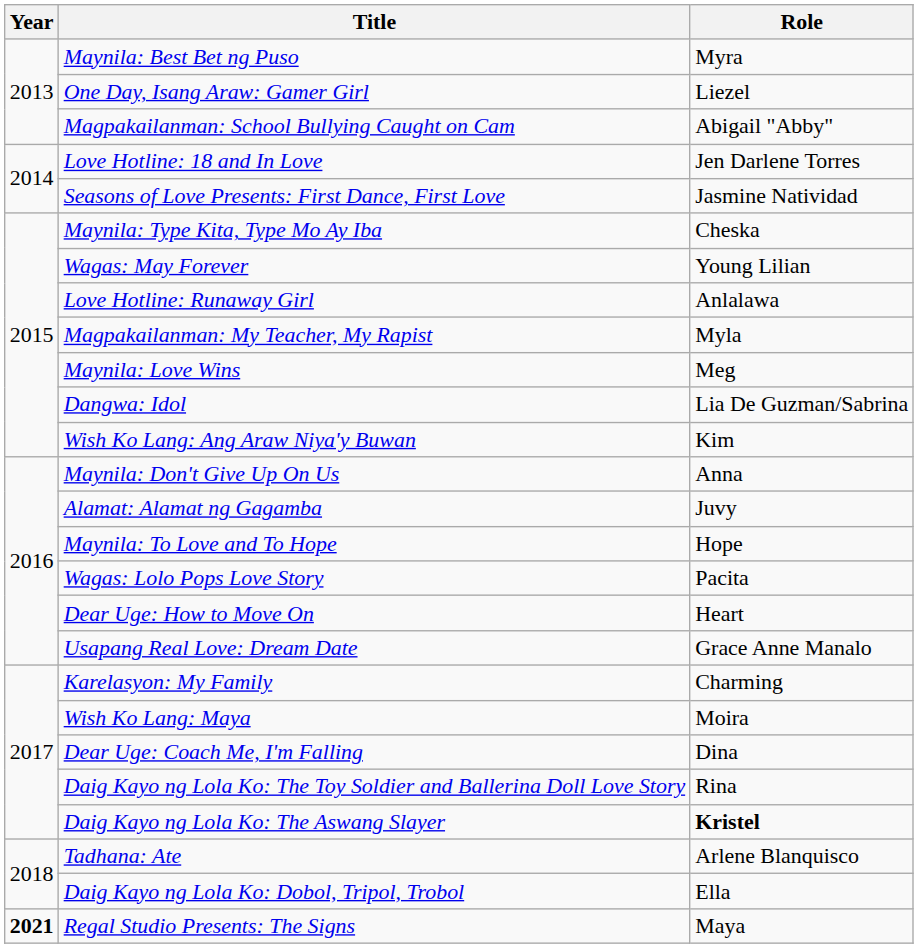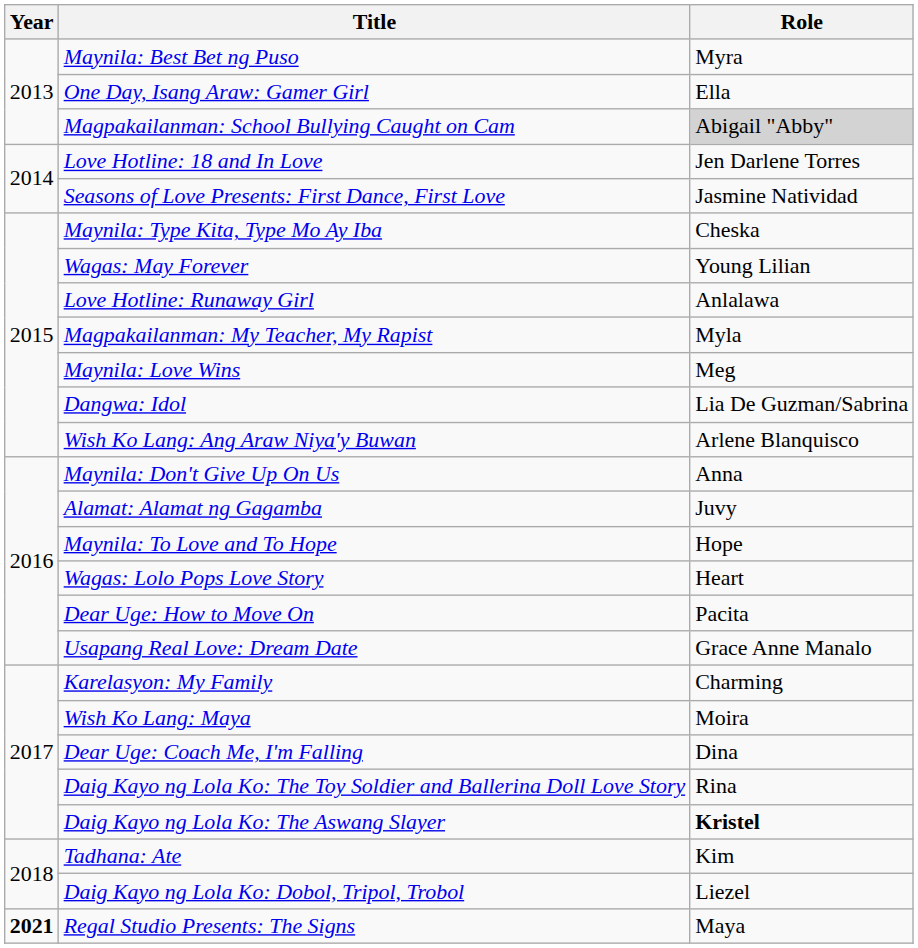One Day, Isang Araw: Gamer Girl | Role: Liezel -> Ella
Magpakailanman: School Bullying Caught on Cam | Role: no background -> lightgrey background
Wish Ko Lang: Ang Araw Niya'y Buwan | Role: Kim -> Arlene Blanquisco
Wagas: Lolo Pops Love Story | Role: Pacita -> Heart
Dear Uge: How to Move On | Role: Heart -> Pacita
Tadhana: Ate | Role: Arlene Blanquisco -> Kim
Daig Kayo ng Lola Ko: Dobol, Tripol, Trobol | Role: Ella -> Liezel
